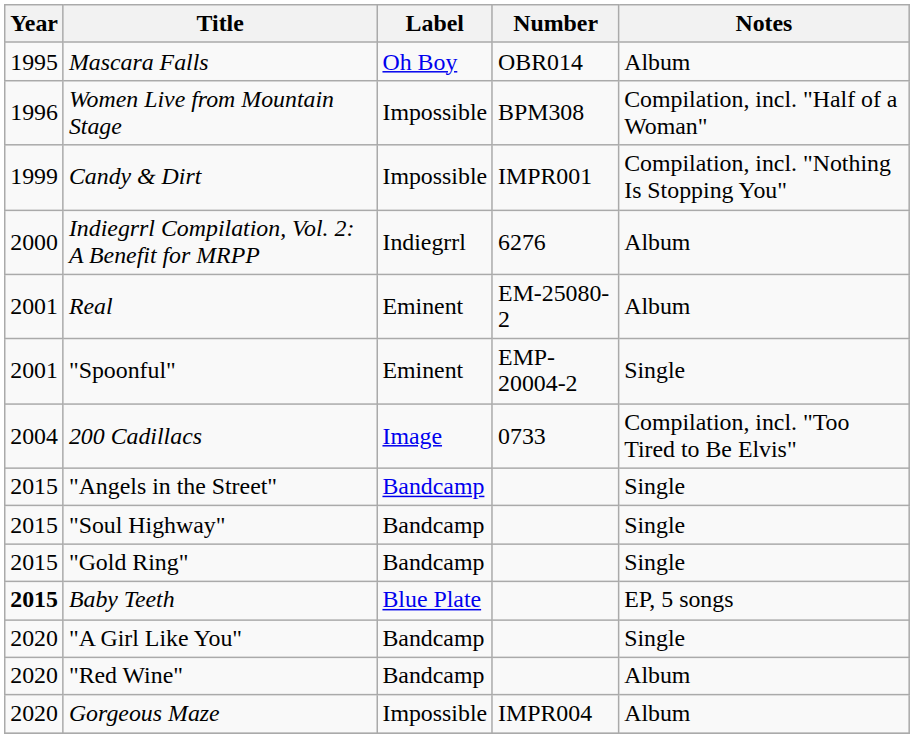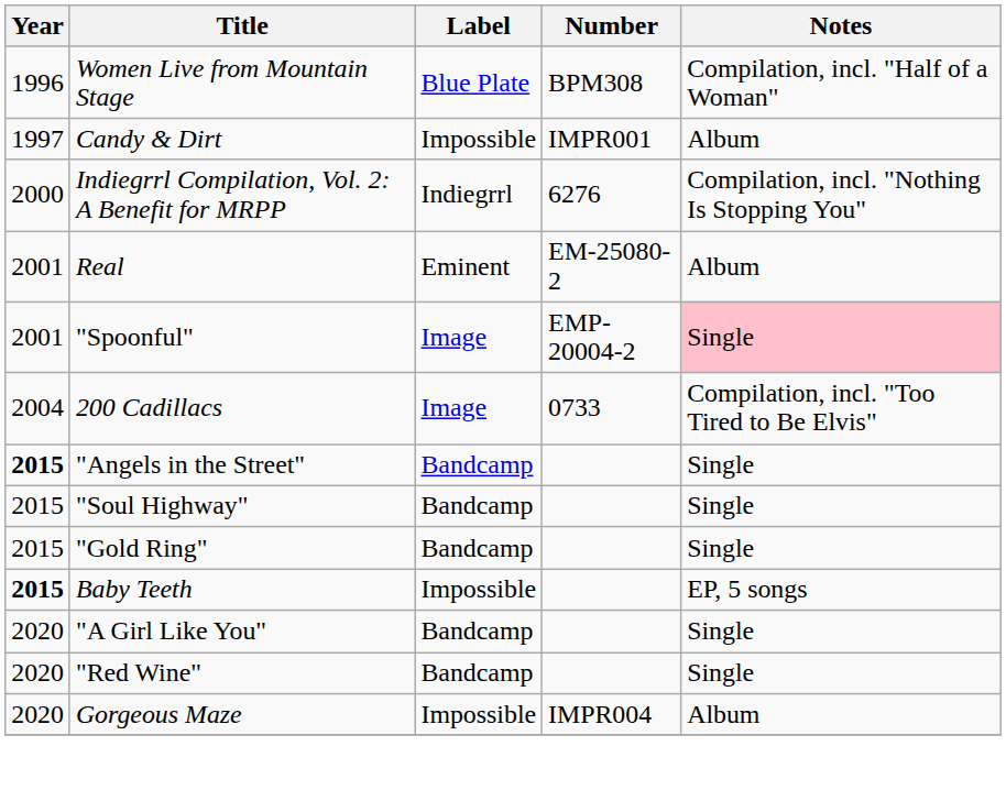- row: 1995 | Mascara Falls | Oh Boy | OBR014 | Album
Women Live from Mountain Stage | Label: Impossible -> Blue Plate
Candy & Dirt | Year: 1999 -> 1997
Candy & Dirt | Notes: Compilation, incl. "Nothing Is Stopping You" -> Album
Indiegrrl Compilation, Vol. 2: A Benefit for MRPP | Notes: Album -> Compilation, incl. "Nothing Is Stopping You"
"Spoonful" | Label: Eminent -> Image
"Spoonful" | Notes: no background -> pink background
"Angels in the Street" | Year: normal -> bold
Baby Teeth | Label: Blue Plate -> Impossible
"Red Wine" | Notes: Album -> Single
